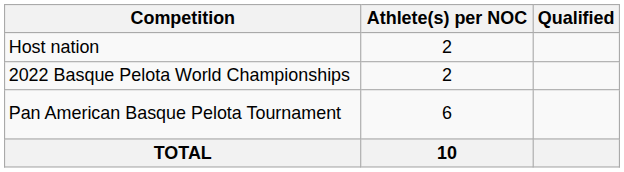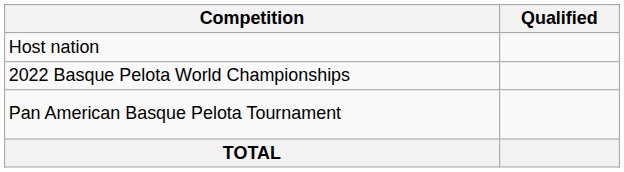- column: Athlete(s) per NOC | 2 | 2 | 6 | 10
